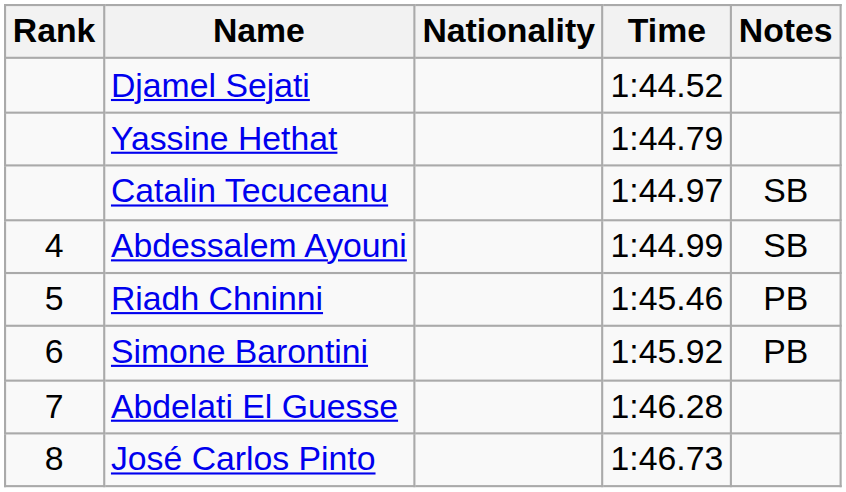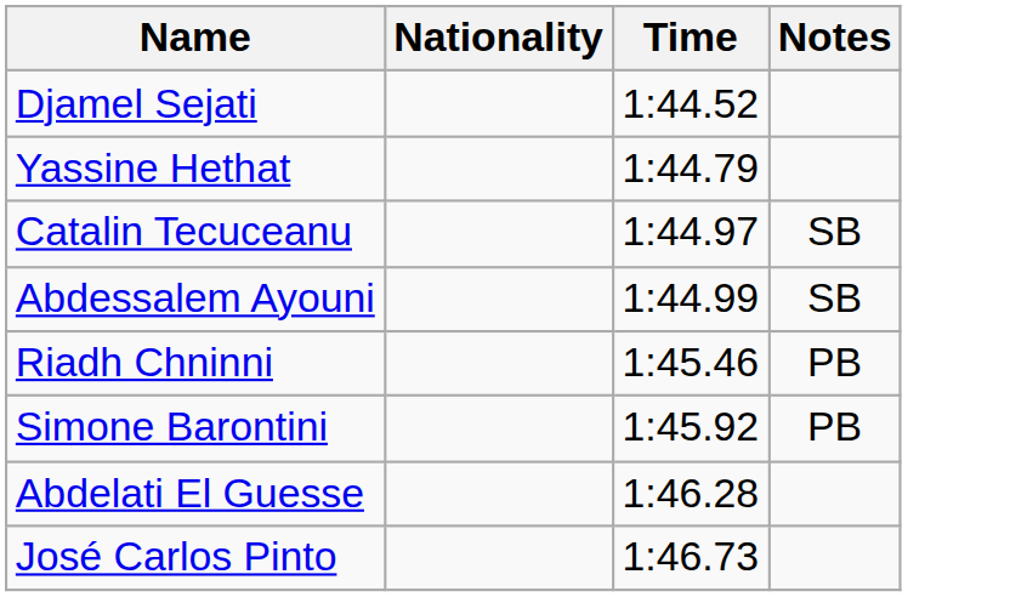- column: Rank | 4 | 5 | 6 | 7 | 8
